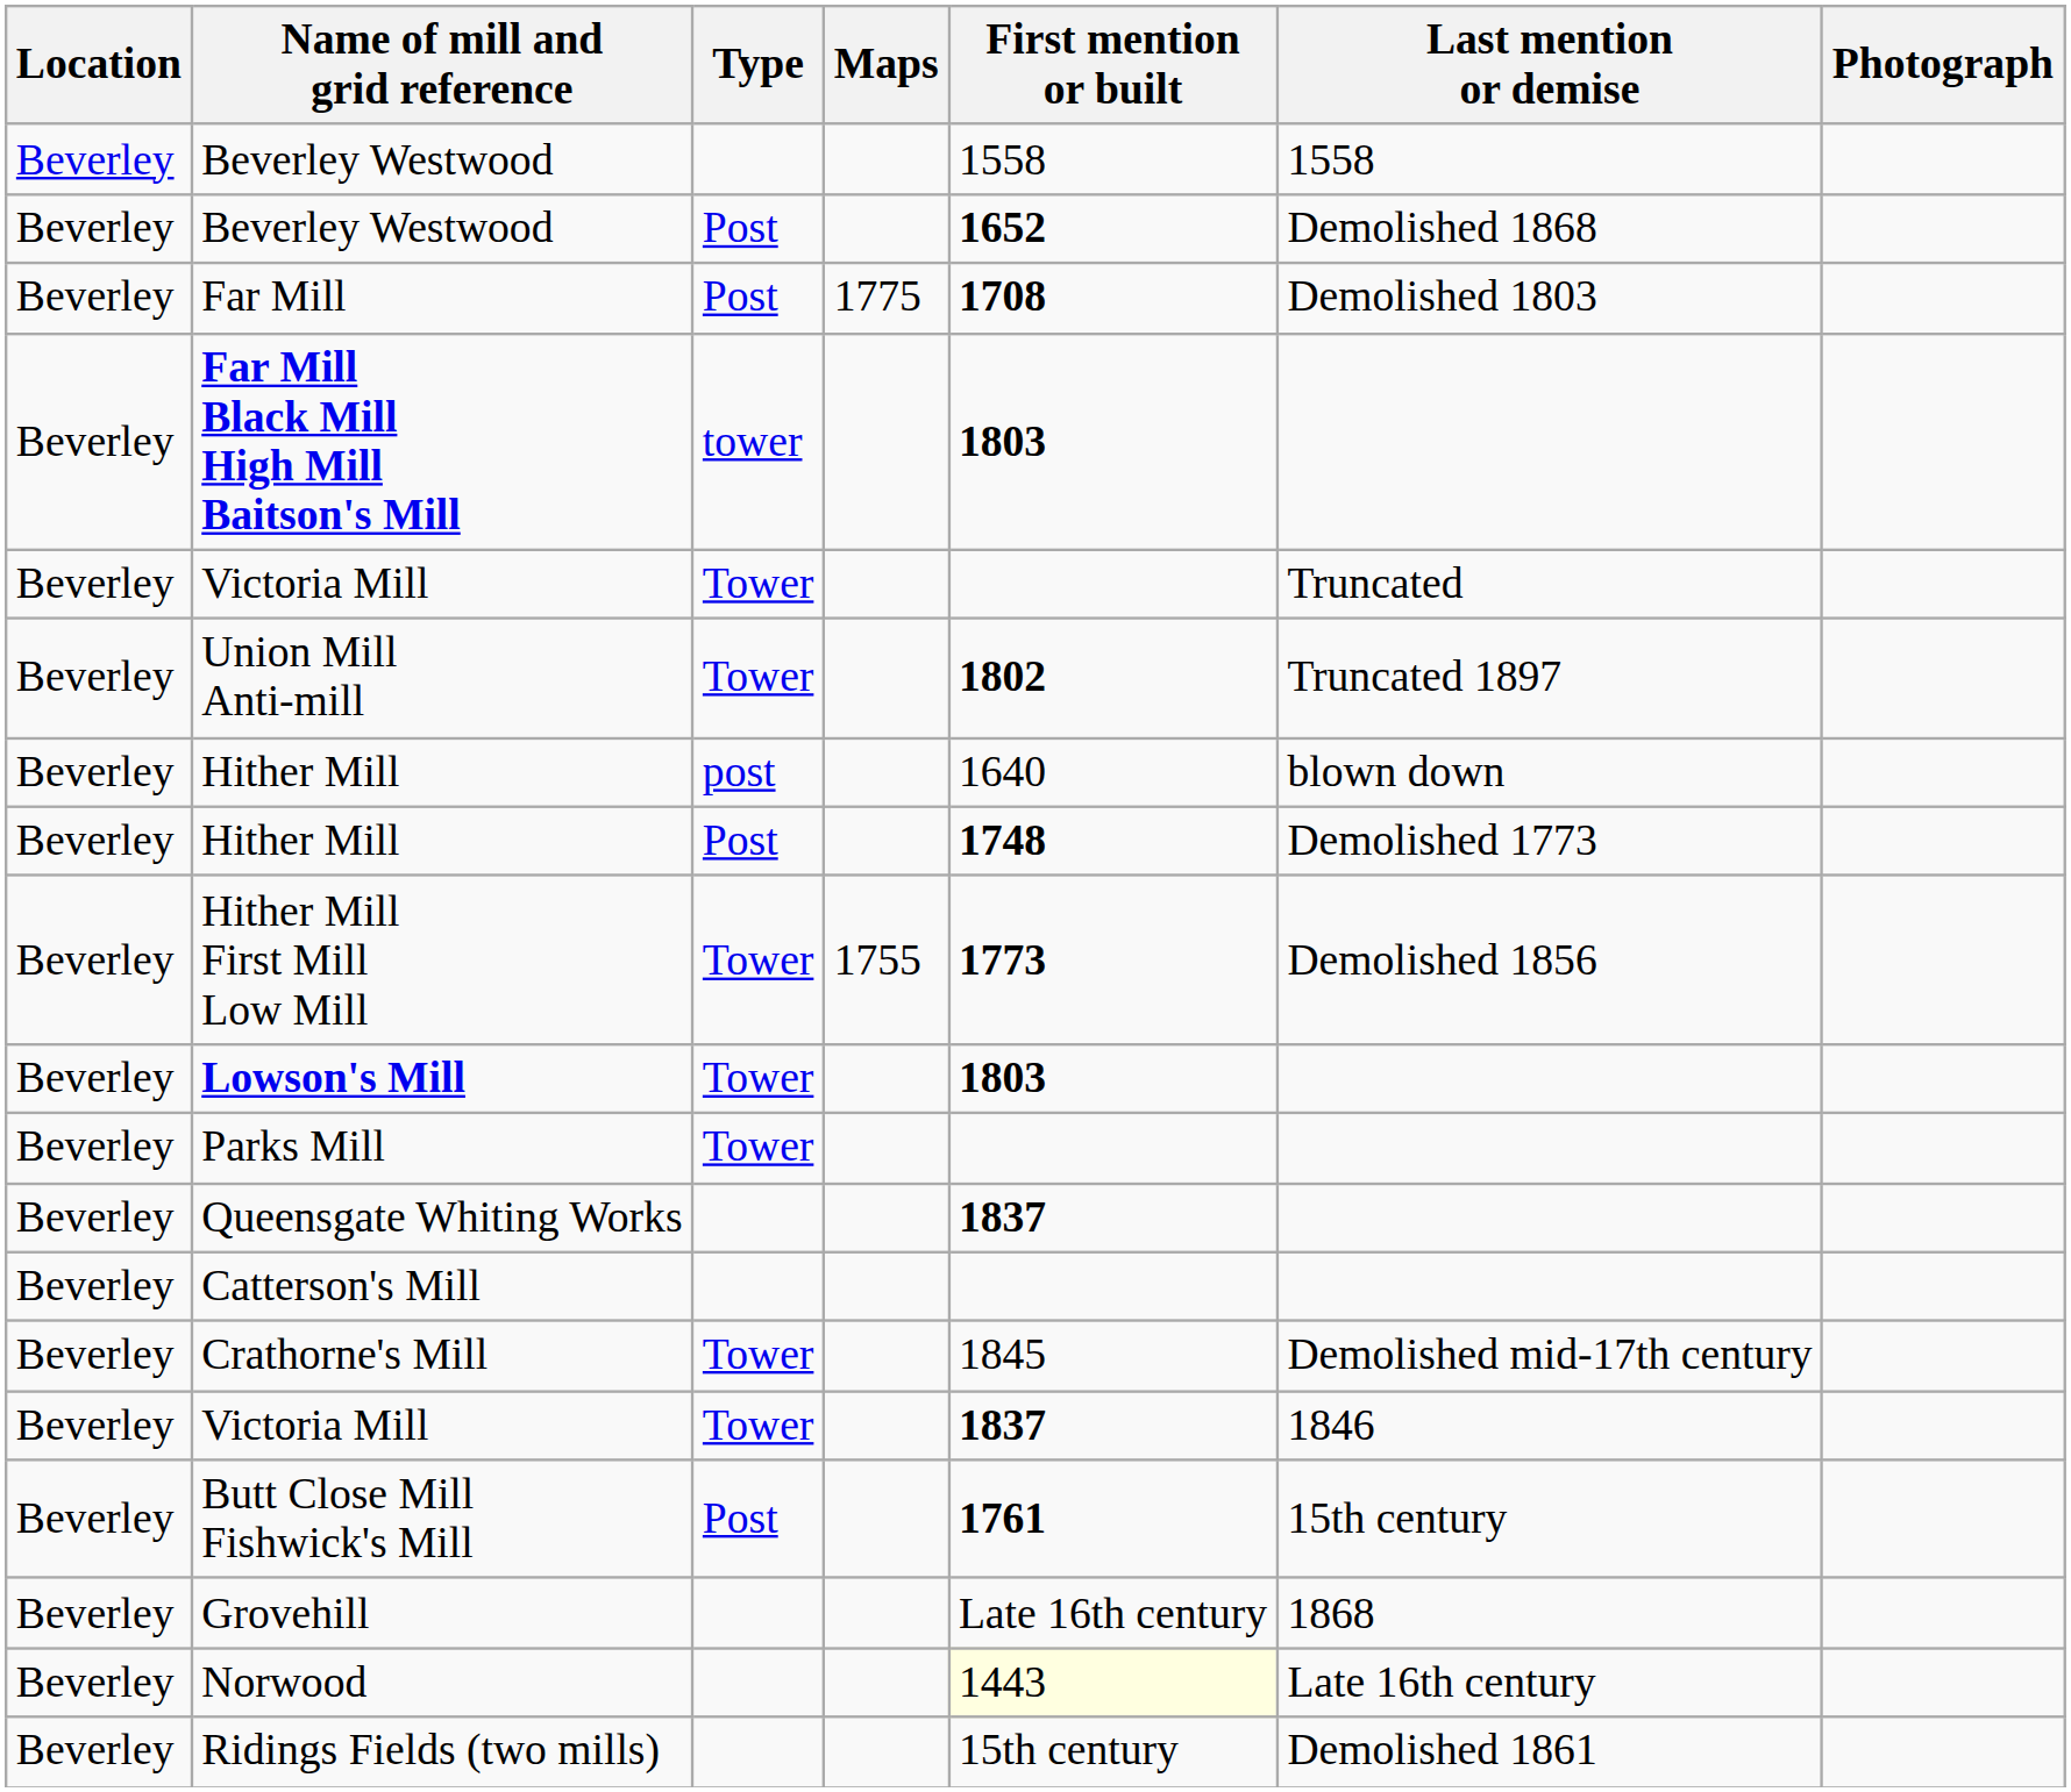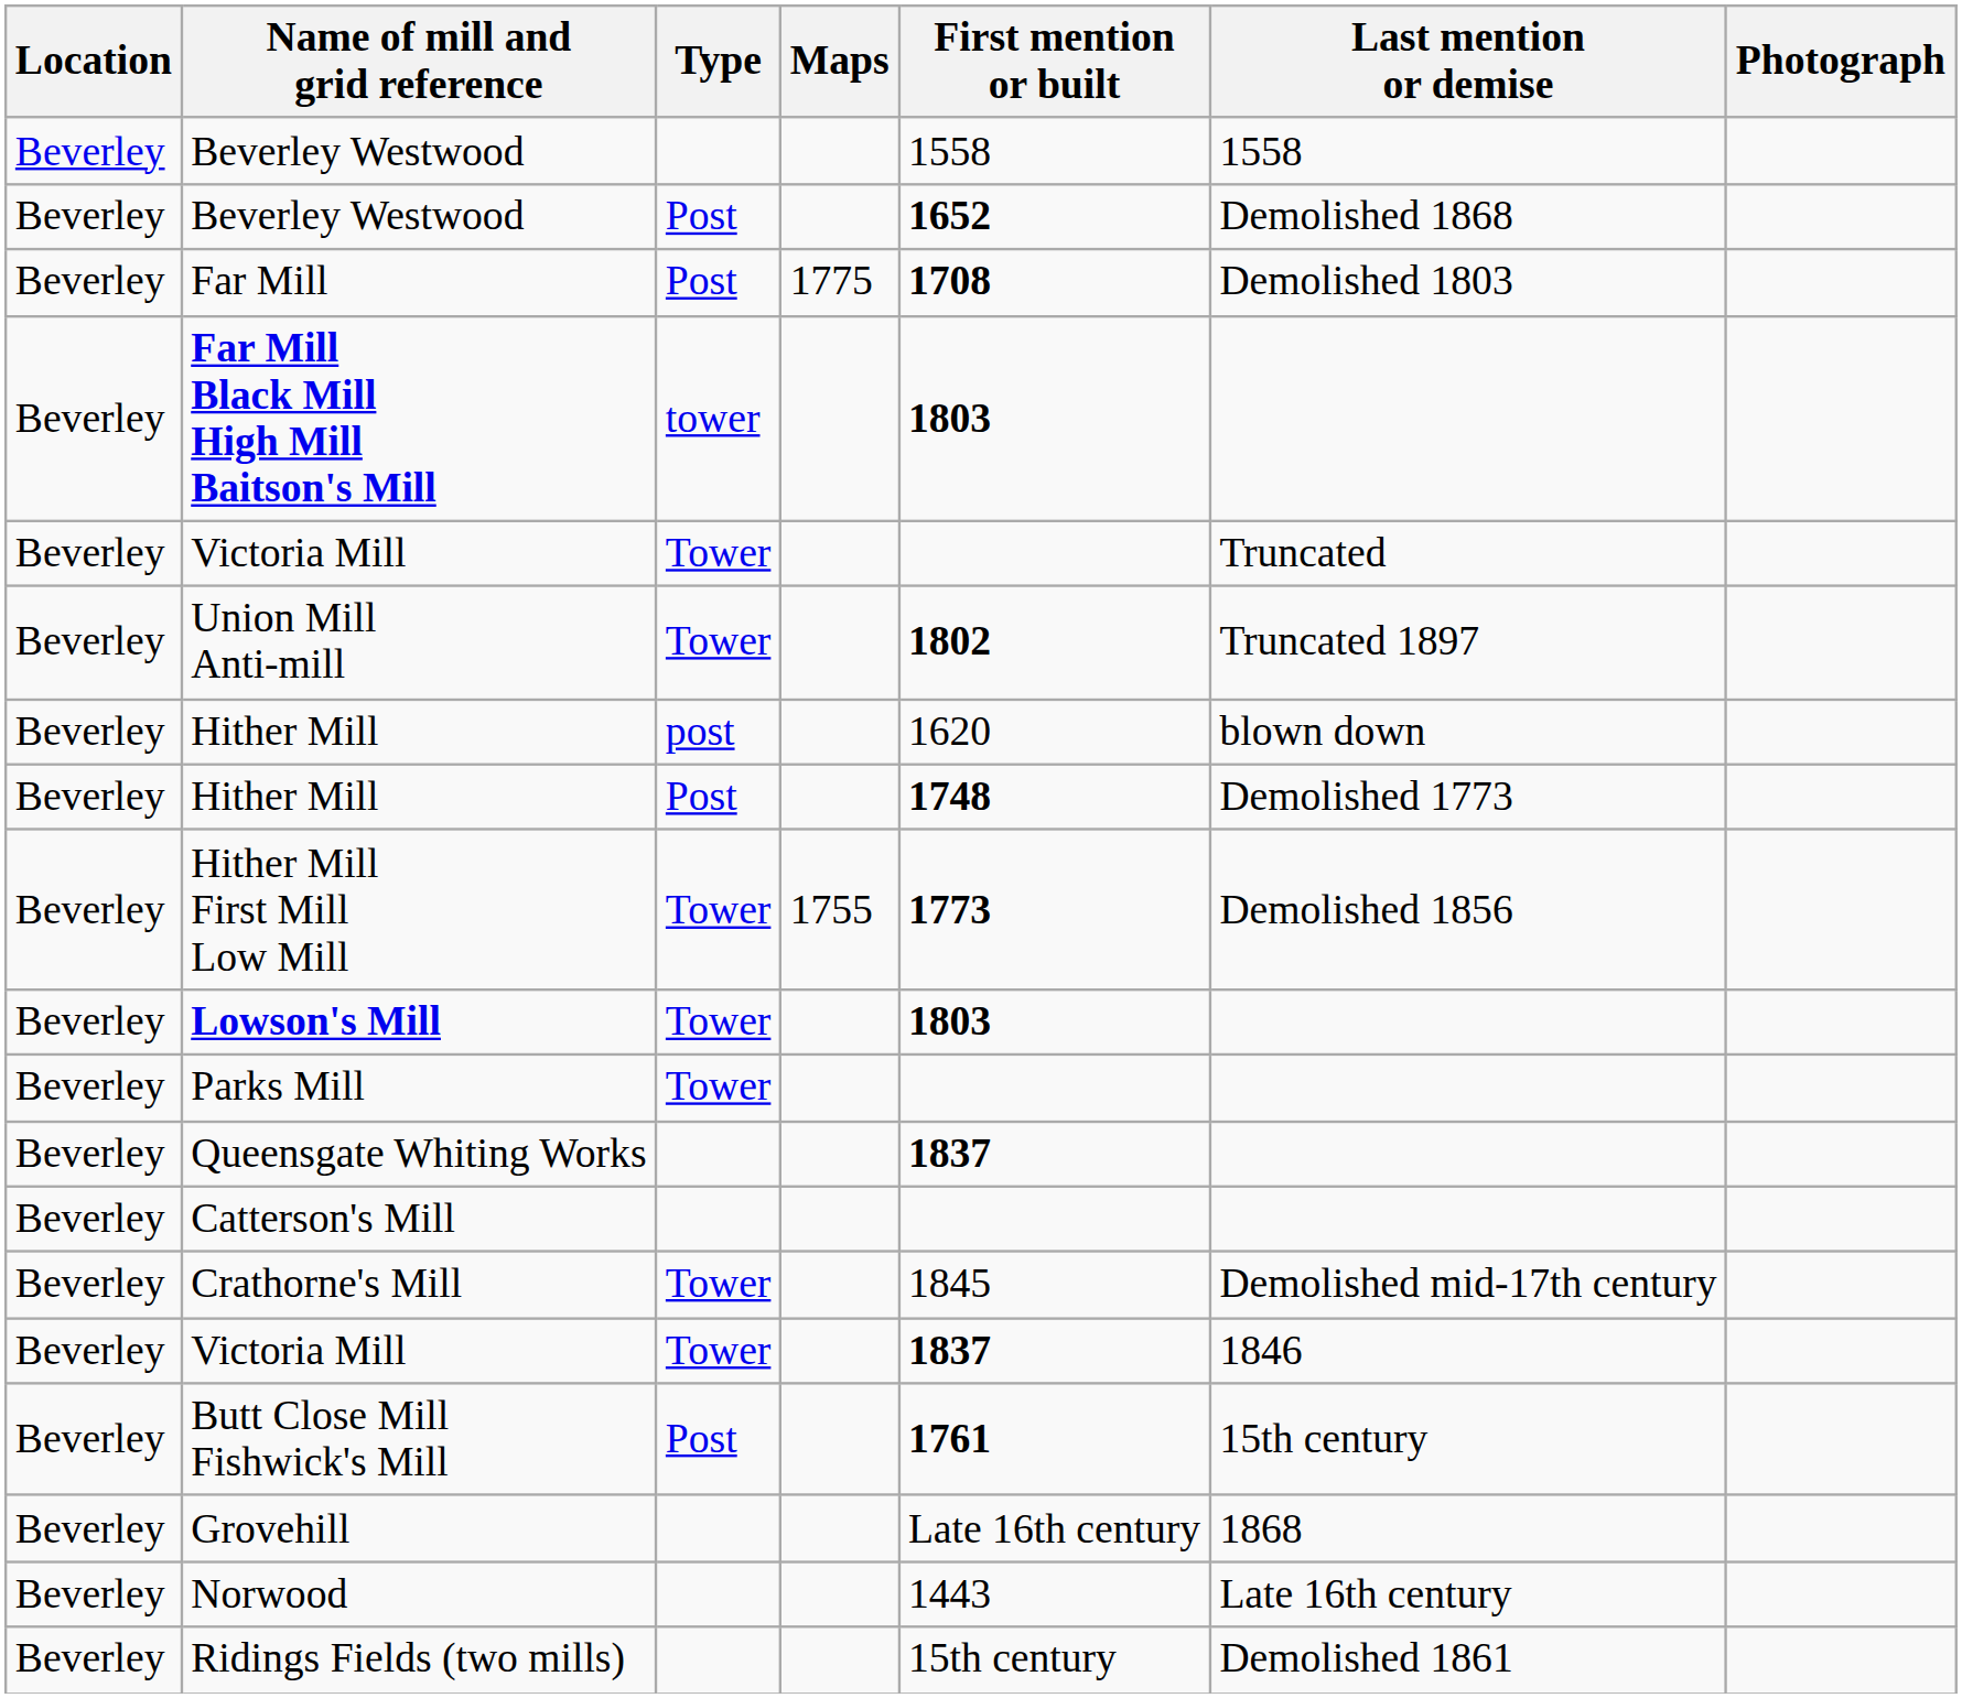Hither Mill / post | First mention or built: 1640 -> 1620
Norwood | First mention or built: lightyellow background -> no background
